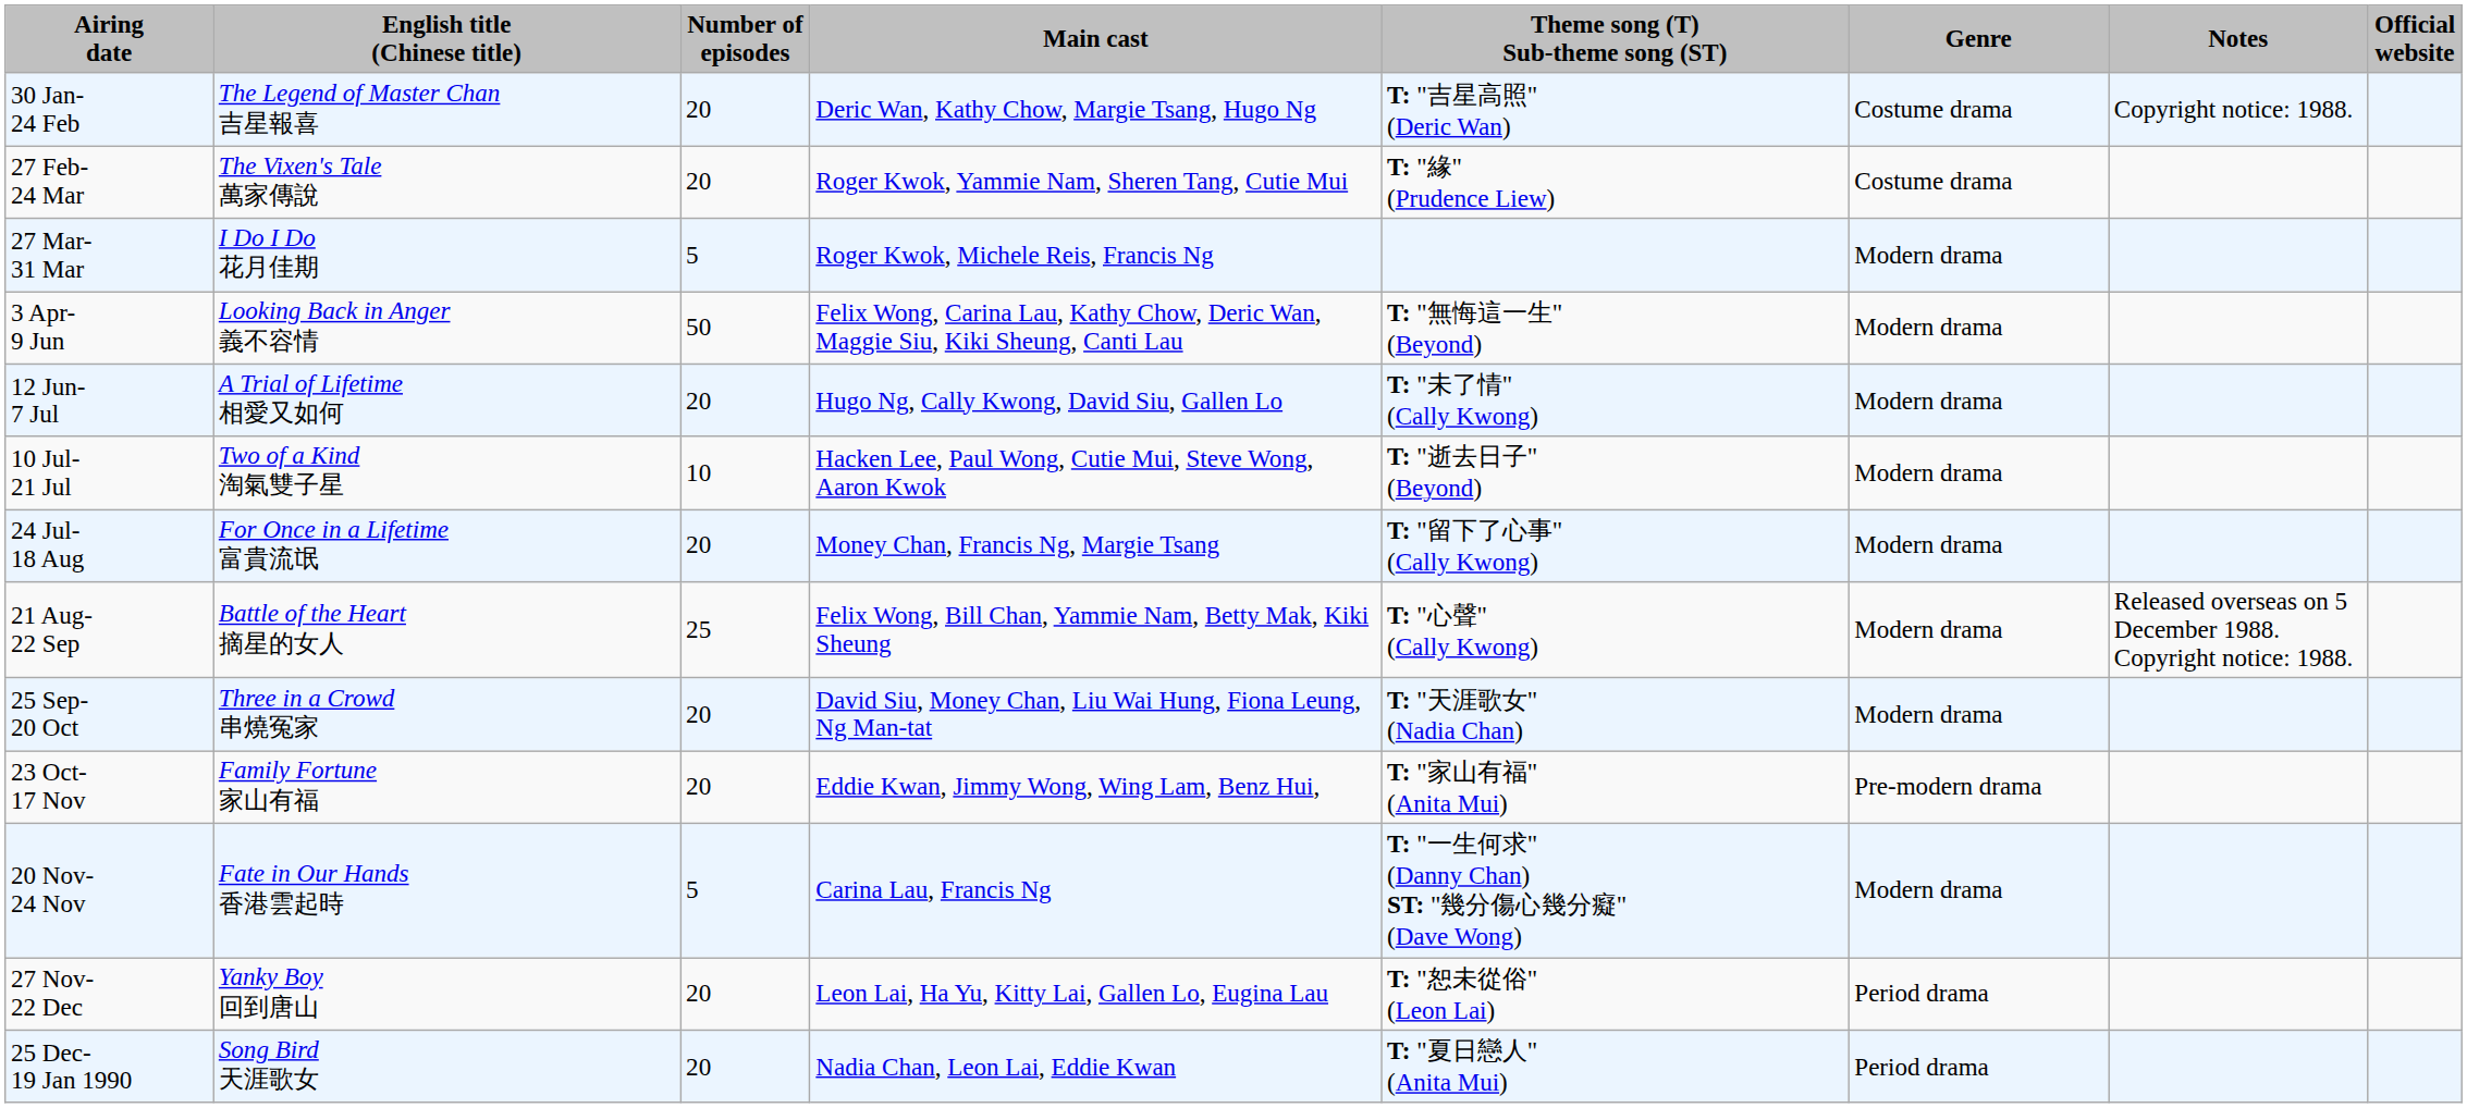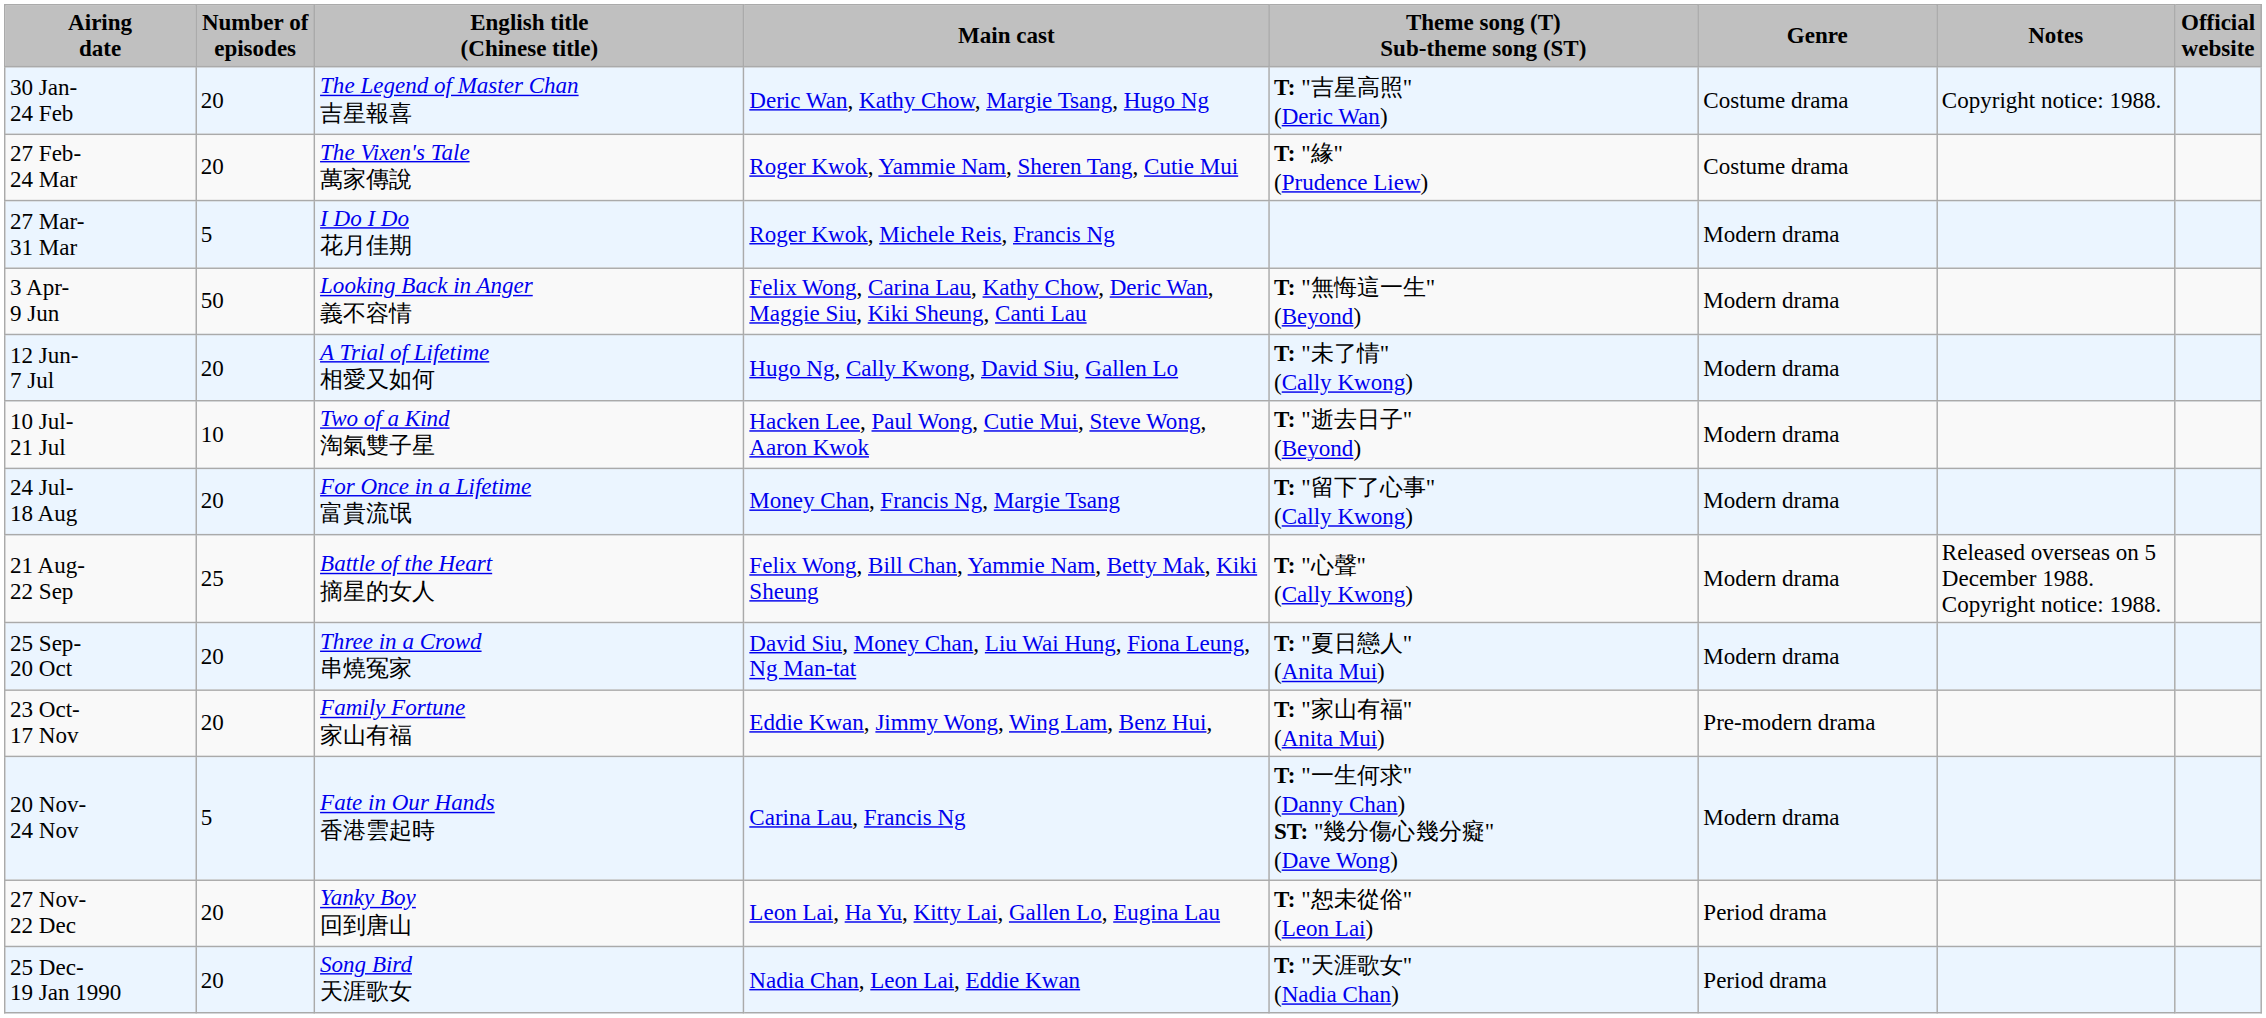columns swapped: English title (Chinese title) <-> Number of episodes
25 Sep- 20 Oct | Theme song (T) Sub-theme song (ST): T: "天涯歌女" (Nadia Chan) -> T: "夏日戀人" (Anita Mui)
25 Dec- 19 Jan 1990 | Theme song (T) Sub-theme song (ST): T: "夏日戀人" (Anita Mui) -> T: "天涯歌女" (Nadia Chan)
